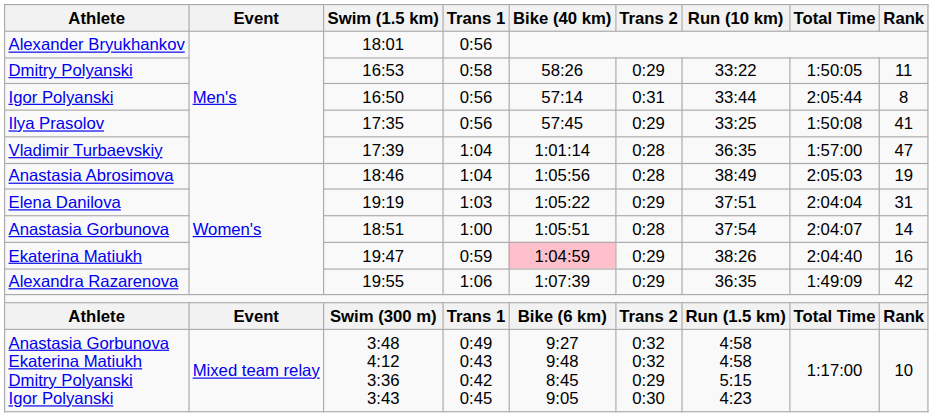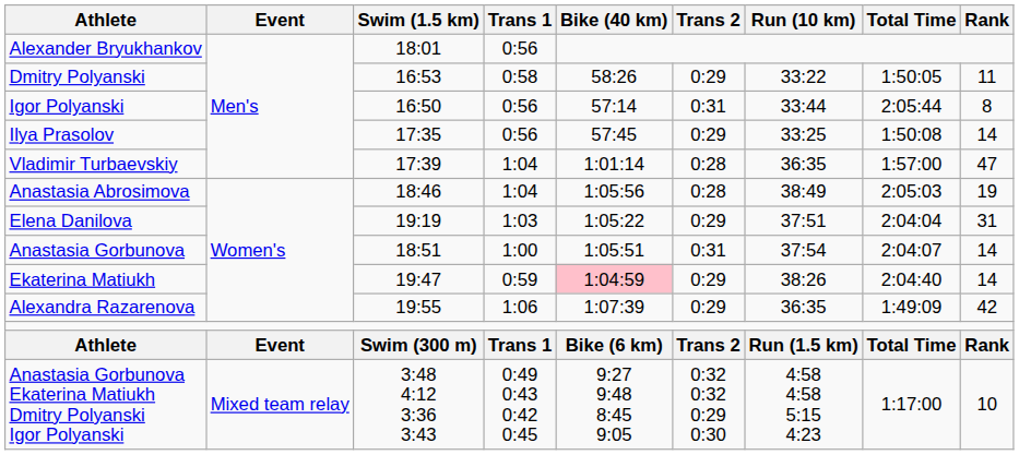Ilya Prasolov | Rank: 41 -> 14
Anastasia Gorbunova | Trans 2: 0:28 -> 0:31
Ekaterina Matiukh | Rank: 16 -> 14
